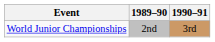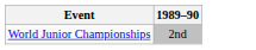- column: 1990–91 | 3rd
